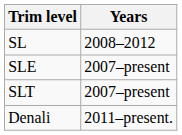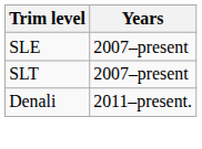- row: SL | 2008–2012
